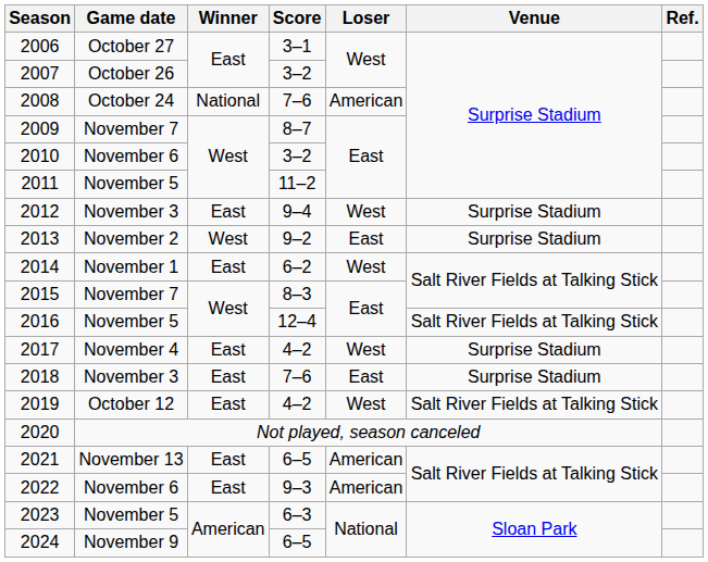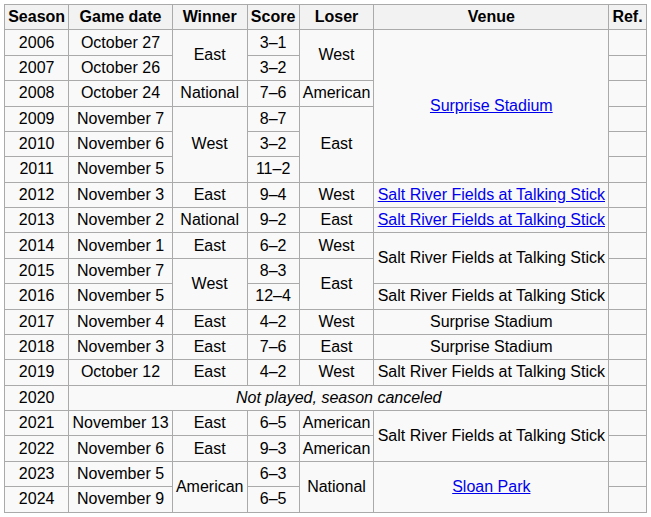2012 | Venue: Surprise Stadium -> Salt River Fields at Talking Stick
2013 | Winner: West -> National
2013 | Venue: Surprise Stadium -> Salt River Fields at Talking Stick
